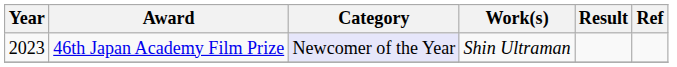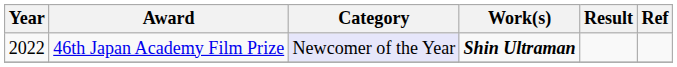46th Japan Academy Film Prize | Year: 2023 -> 2022
46th Japan Academy Film Prize | Work(s): normal -> bold
